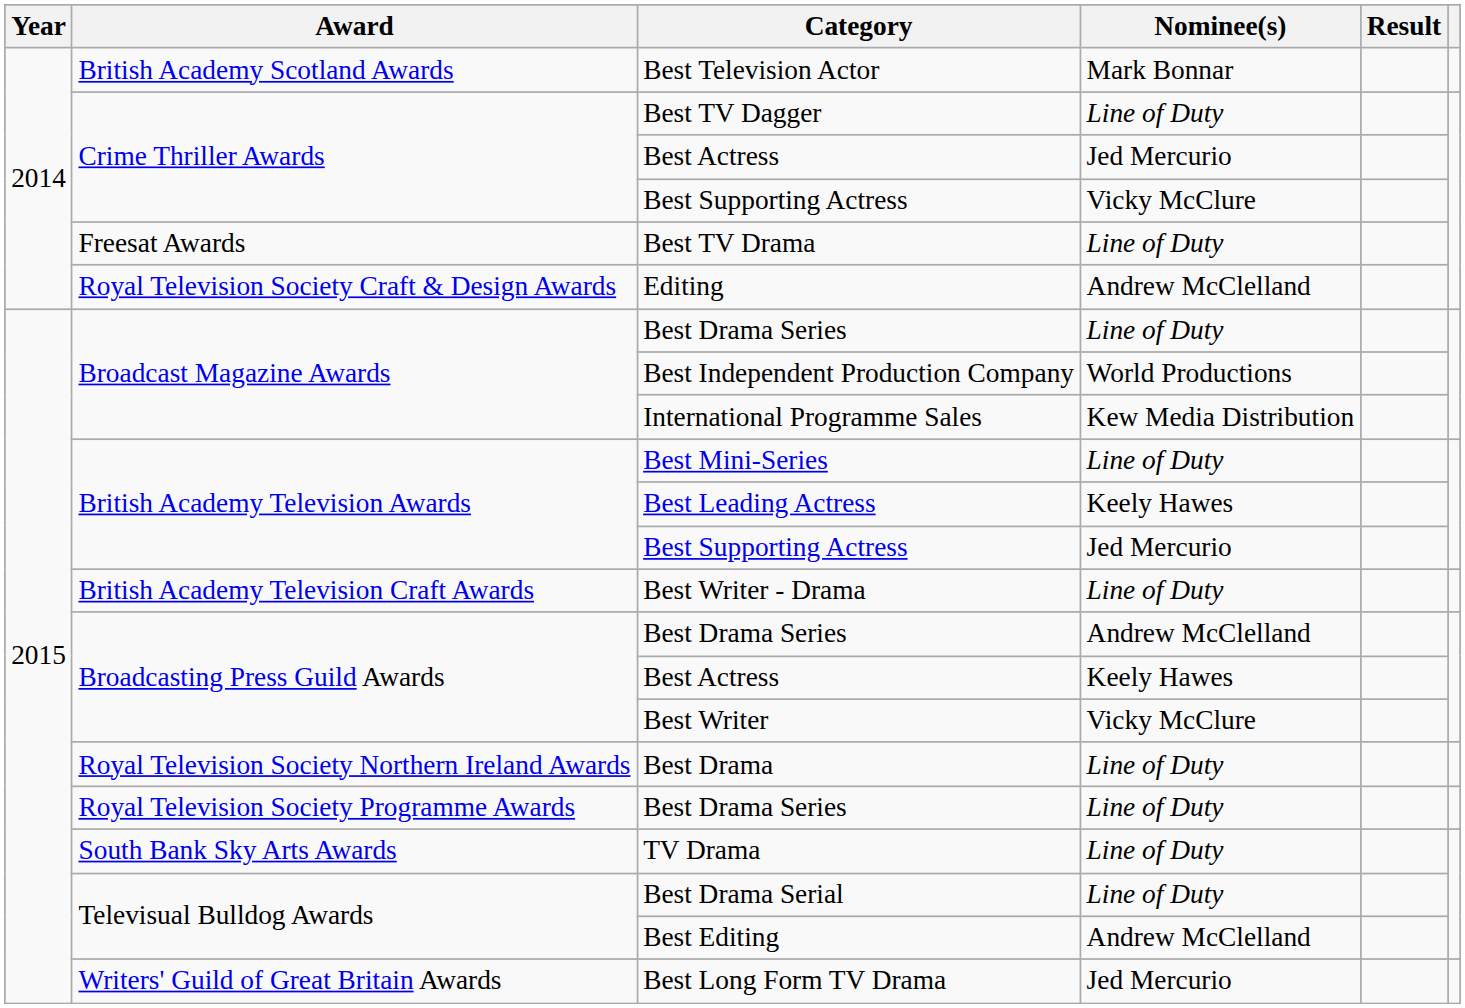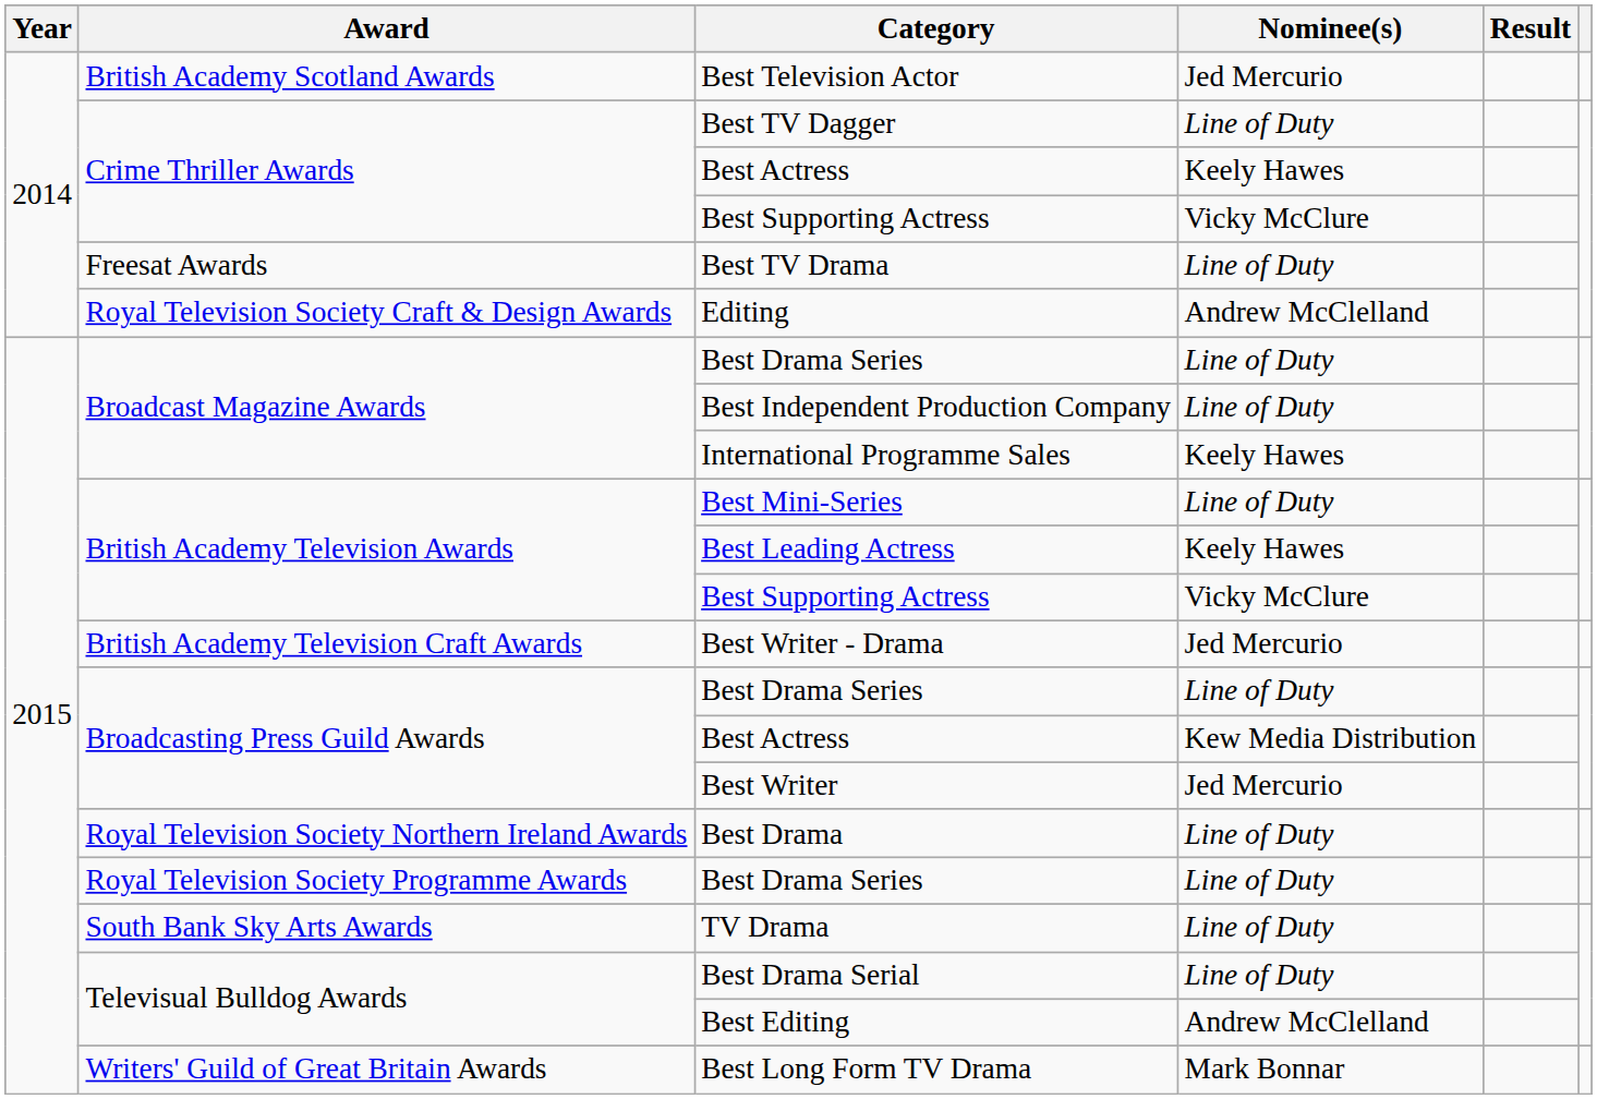Best Television Actor | Nominee(s): Mark Bonnar -> Jed Mercurio
Crime Thriller Awards / Best Actress | Nominee(s): Jed Mercurio -> Keely Hawes
Best Independent Production Company | Nominee(s): World Productions -> Line of Duty
International Programme Sales | Nominee(s): Kew Media Distribution -> Keely Hawes
British Academy Television Awards / Best Supporting Actress | Nominee(s): Jed Mercurio -> Vicky McClure
Best Writer - Drama | Nominee(s): Line of Duty -> Jed Mercurio
Broadcasting Press Guild Awards / Best Drama Series | Nominee(s): Andrew McClelland -> Line of Duty
Broadcasting Press Guild Awards / Best Actress | Nominee(s): Keely Hawes -> Kew Media Distribution
Best Writer | Nominee(s): Vicky McClure -> Jed Mercurio
Best Long Form TV Drama | Nominee(s): Jed Mercurio -> Mark Bonnar
